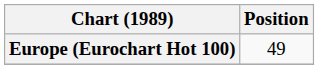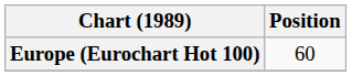Europe (Eurochart Hot 100) | Position: 49 -> 60
